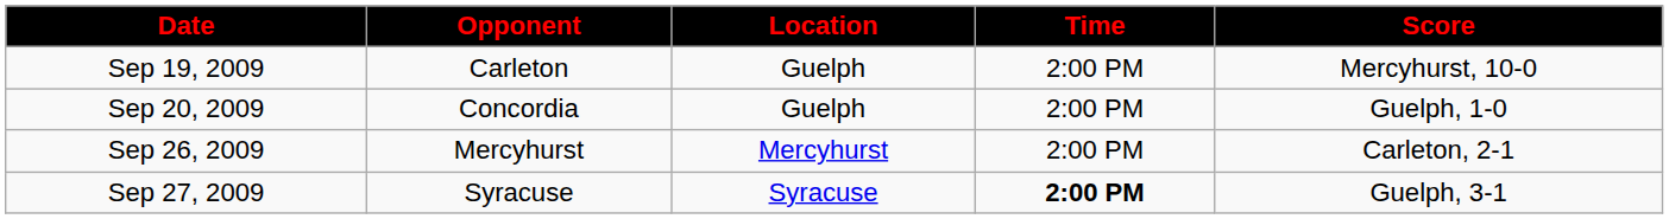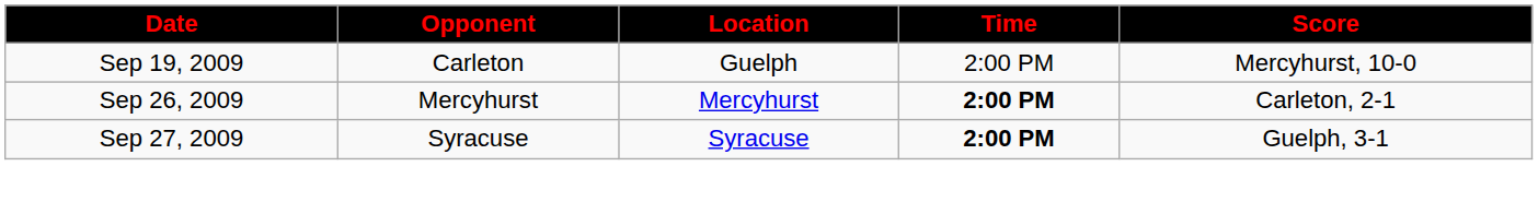- row: Sep 20, 2009 | Concordia | Guelph | 2:00 PM | Guelph, 1-0
Sep 26, 2009 | Time: normal -> bold
